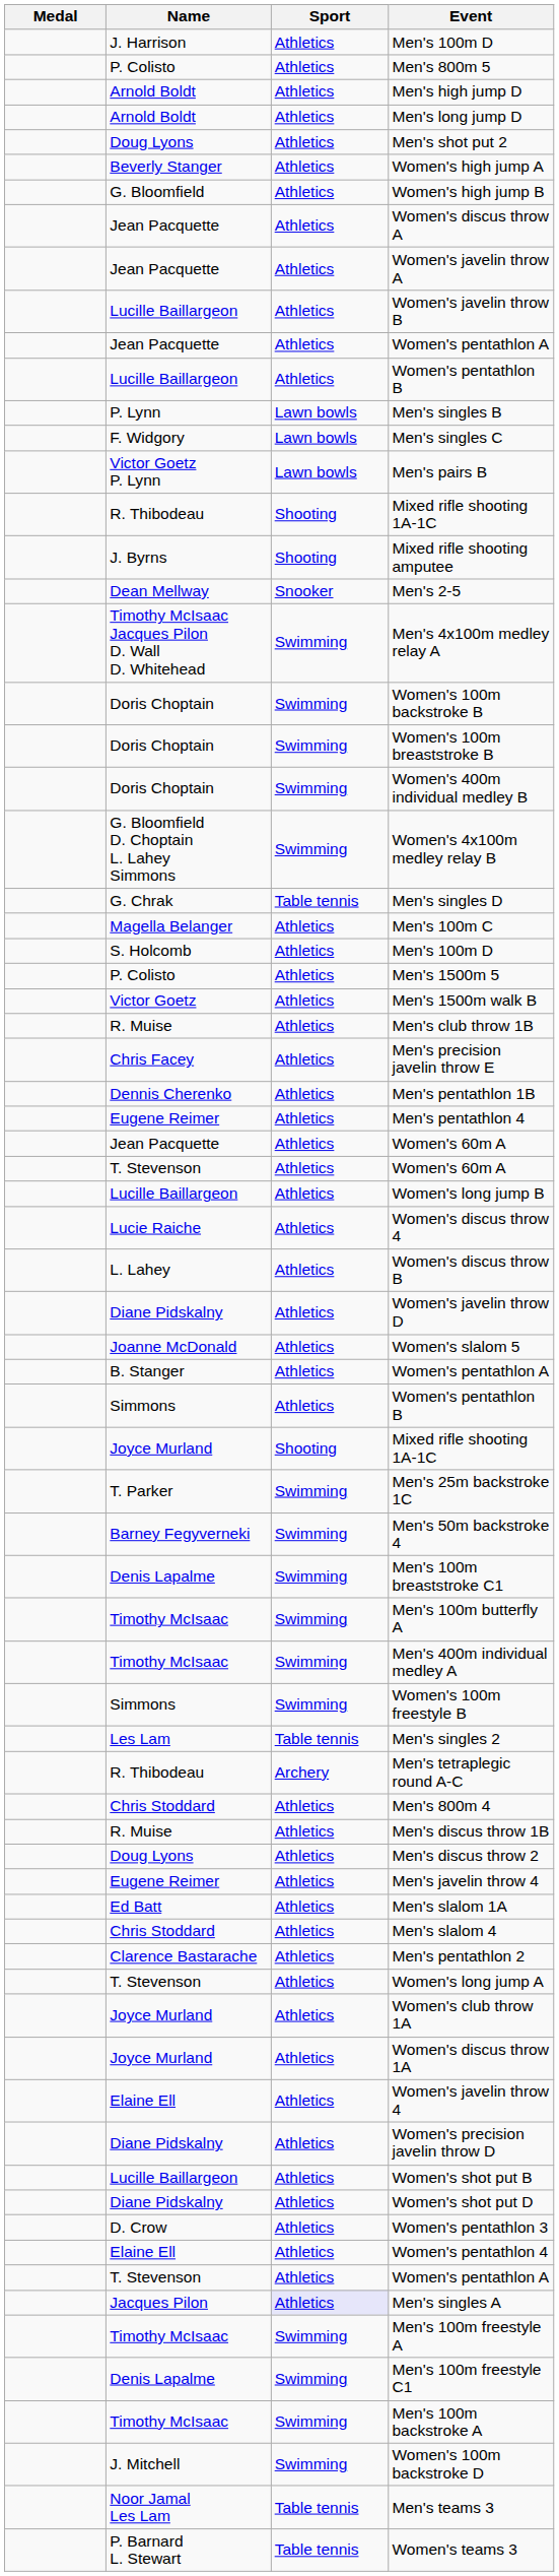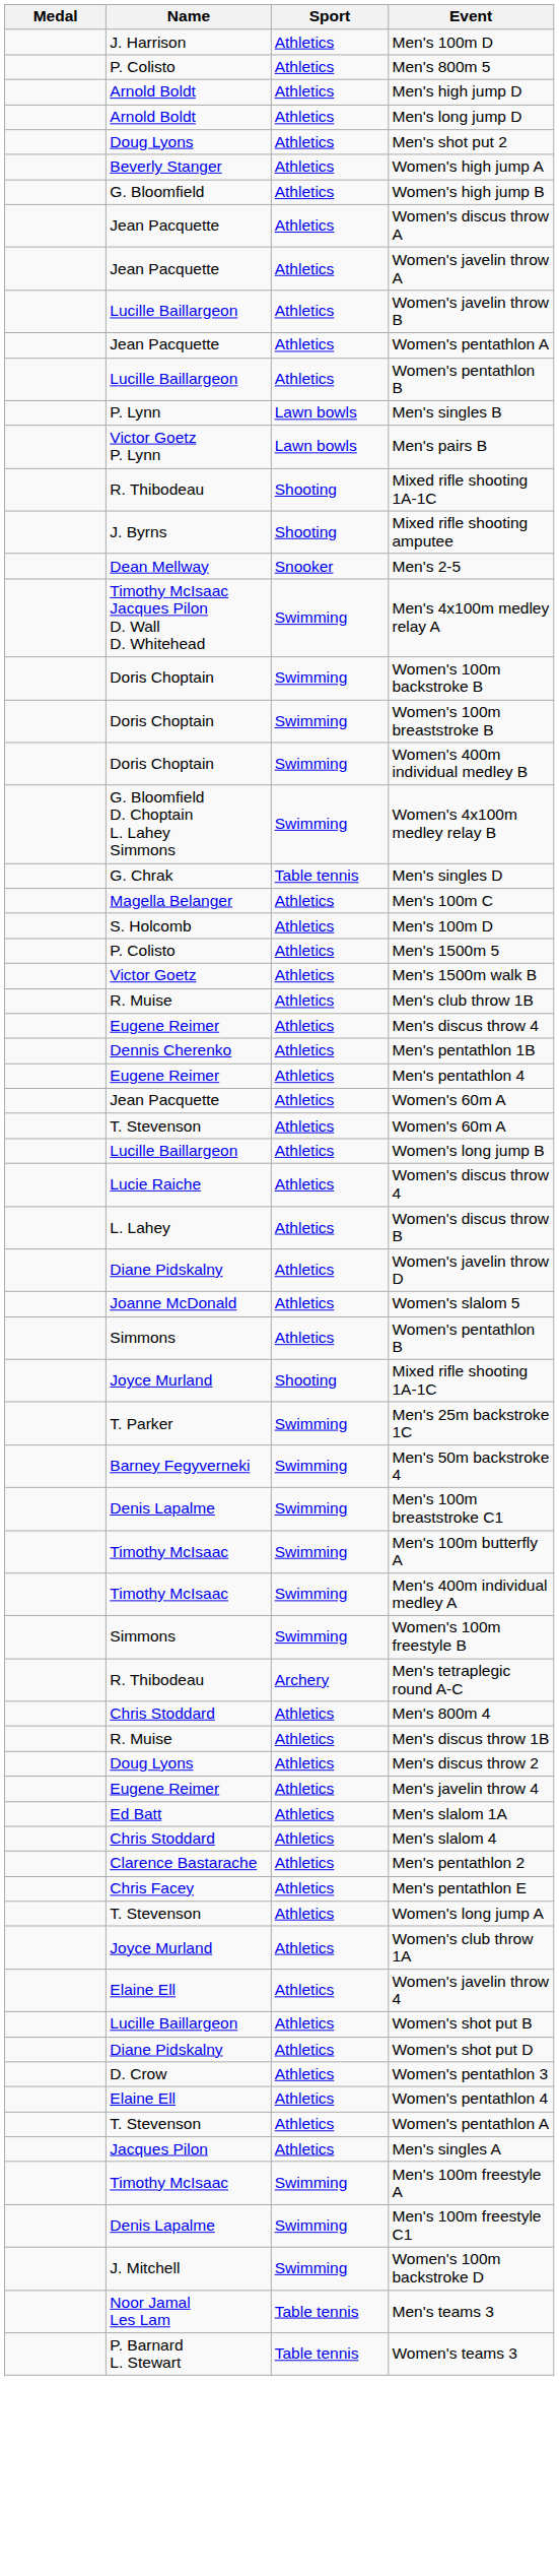- row: F. Widgory | Lawn bowls | Men's singles C
+ row: Eugene Reimer | Athletics | Men's discus throw 4
- row: Chris Facey | Athletics | Men's precision javelin throw E
- row: B. Stanger | Athletics | Women's pentathlon A
- row: Les Lam | Table tennis | Men's singles 2
+ row: Chris Facey | Athletics | Men's pentathlon E
- row: Joyce Murland | Athletics | Women's discus throw 1A
- row: Diane Pidskalny | Athletics | Women's precision javelin throw D
Men's singles A | Sport: lavender background -> no background
- row: Timothy McIsaac | Swimming | Men's 100m backstroke A
